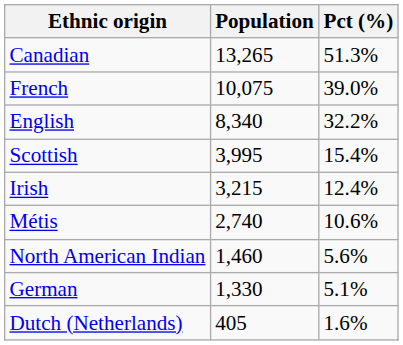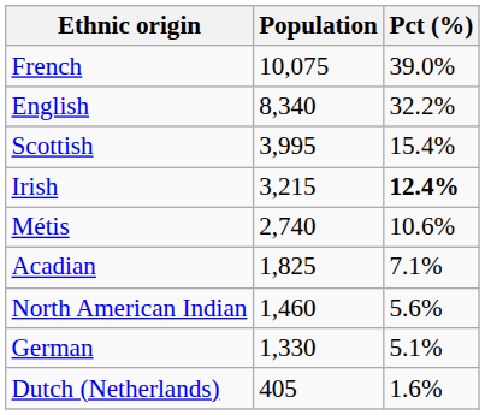- row: Canadian | 13,265 | 51.3%
Irish | Pct (%): normal -> bold
+ row: Acadian | 1,825 | 7.1%
